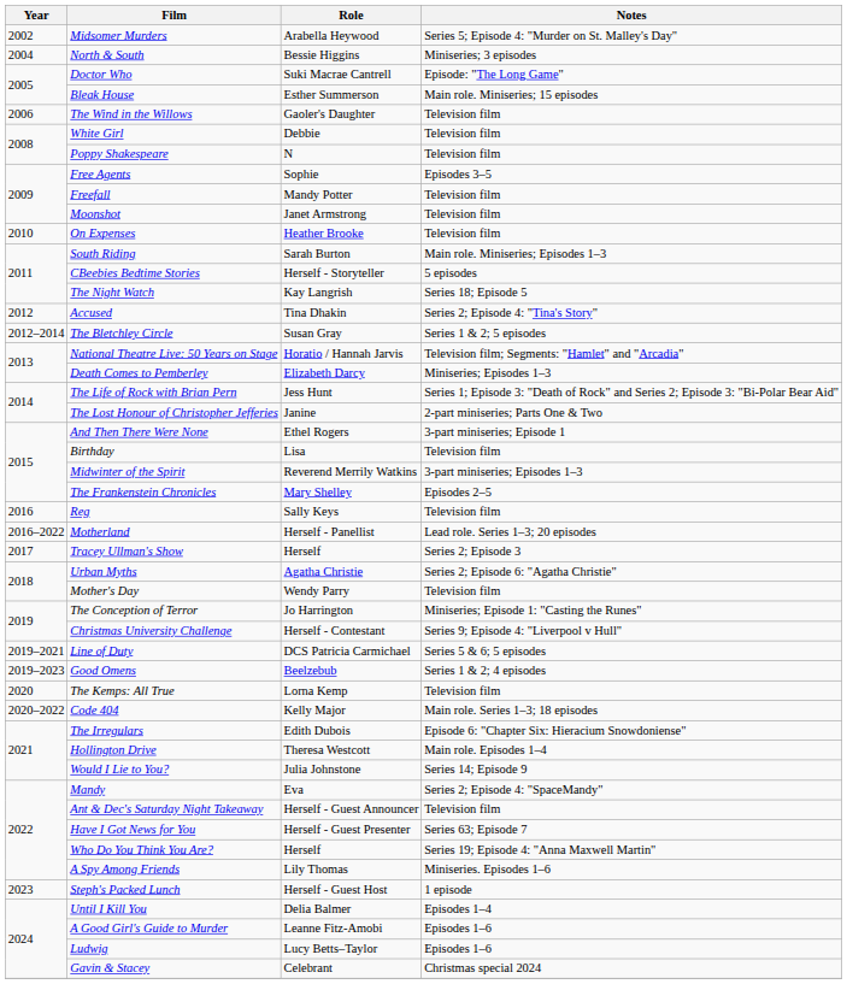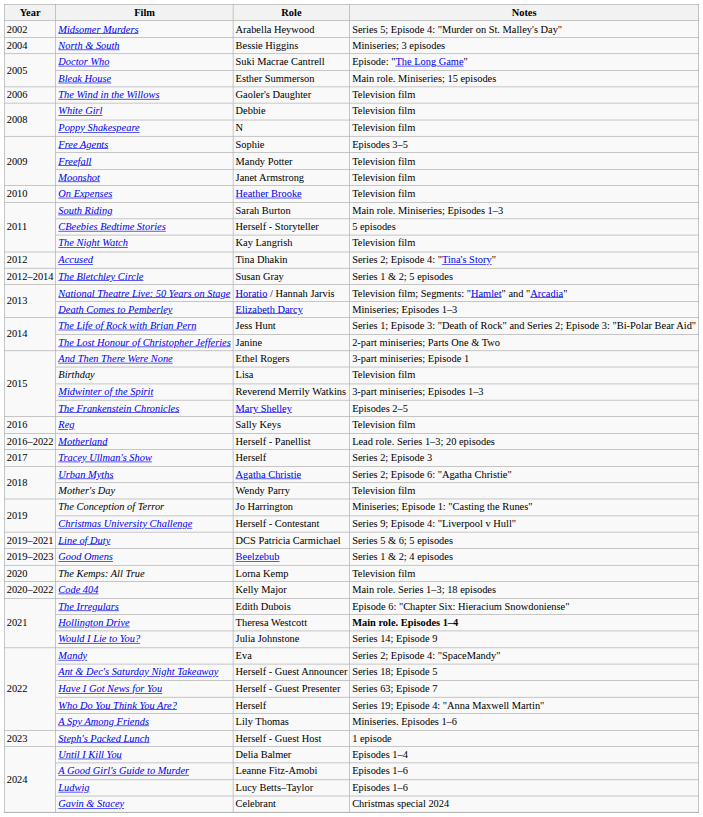The Night Watch | Notes: Series 18; Episode 5 -> Television film
Hollington Drive | Notes: normal -> bold
Ant & Dec's Saturday Night Takeaway | Notes: Television film -> Series 18; Episode 5
